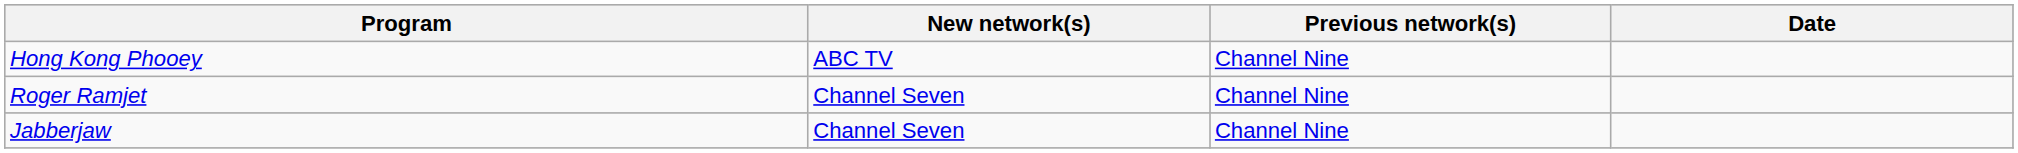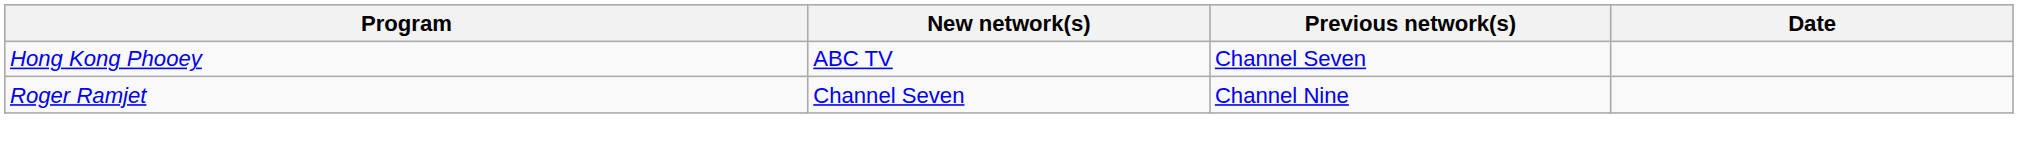Hong Kong Phooey | Previous network(s): Channel Nine -> Channel Seven
- row: Jabberjaw | Channel Seven | Channel Nine
